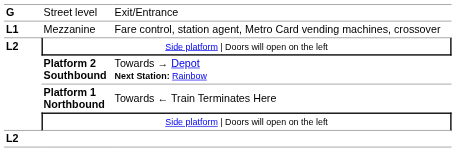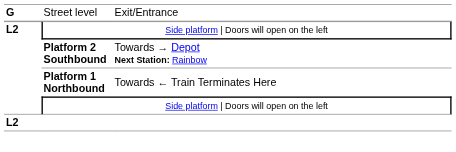- row: L1 | Mezzanine | Fare control, station agent, Metro Card vending machines, crossover
